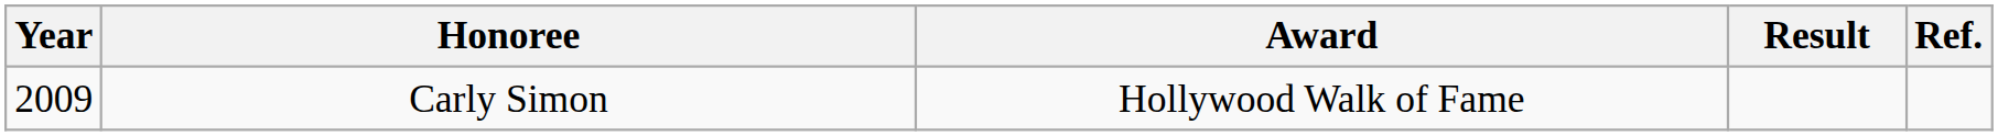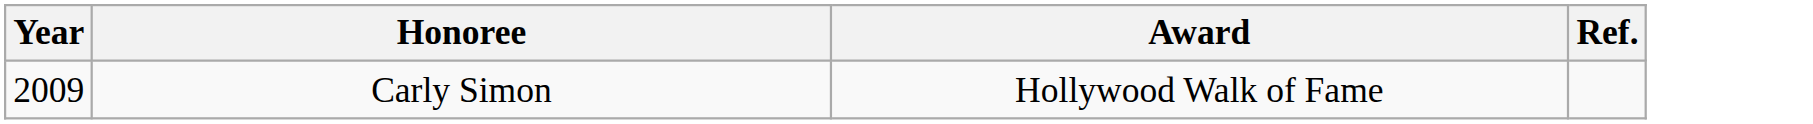- column: Result
